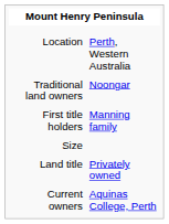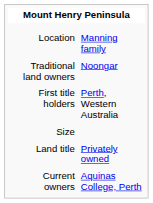Location | column 2: Perth, Western Australia -> Manning family
First title holders | column 2: Manning family -> Perth, Western Australia
